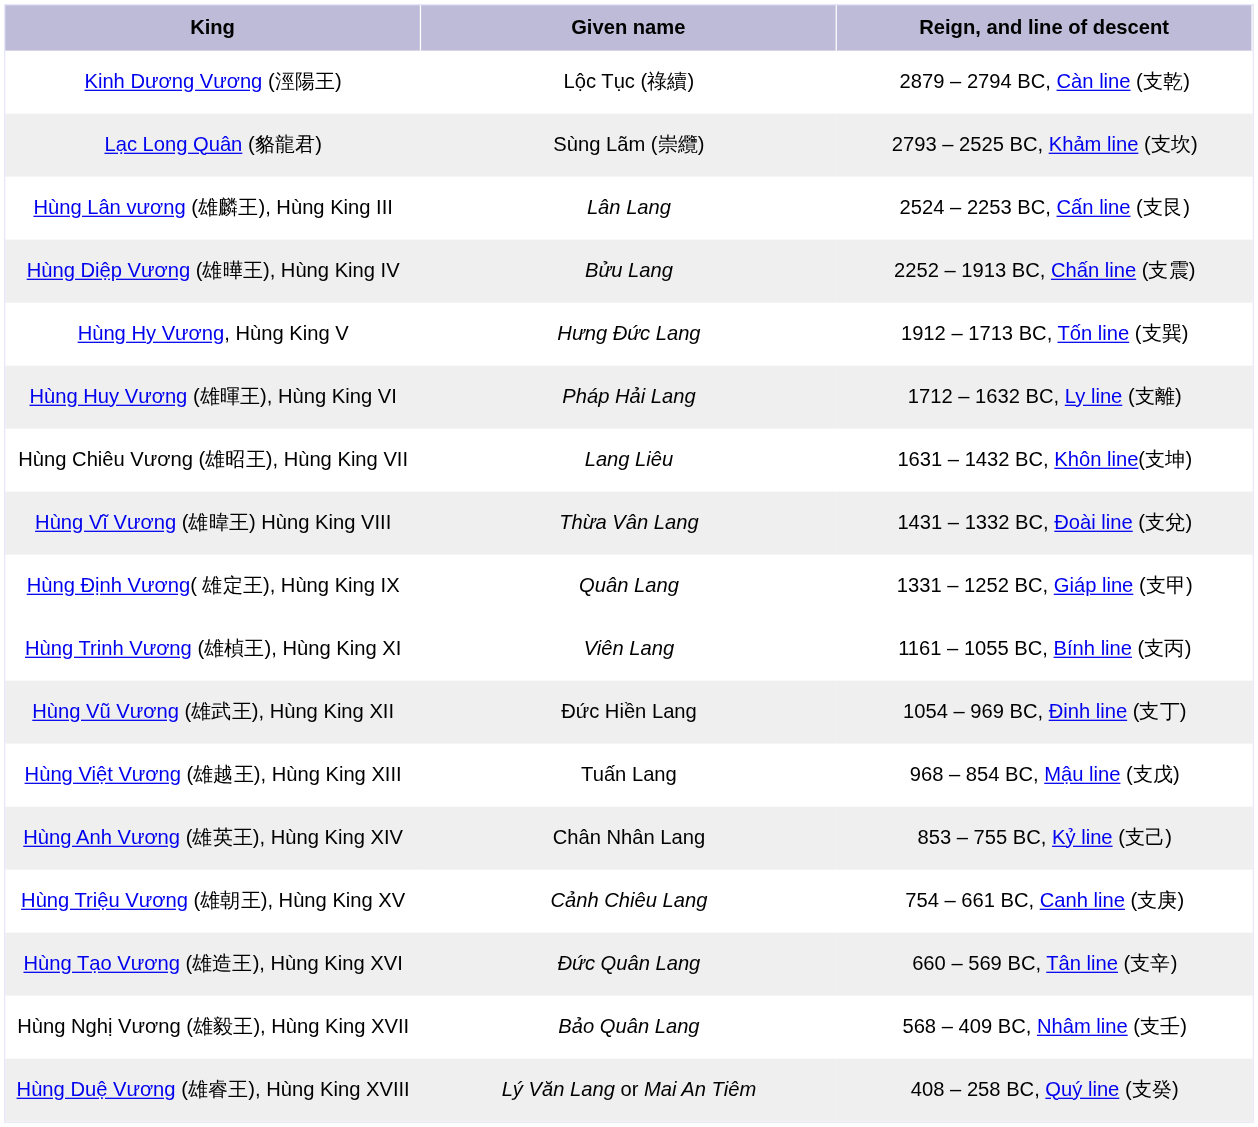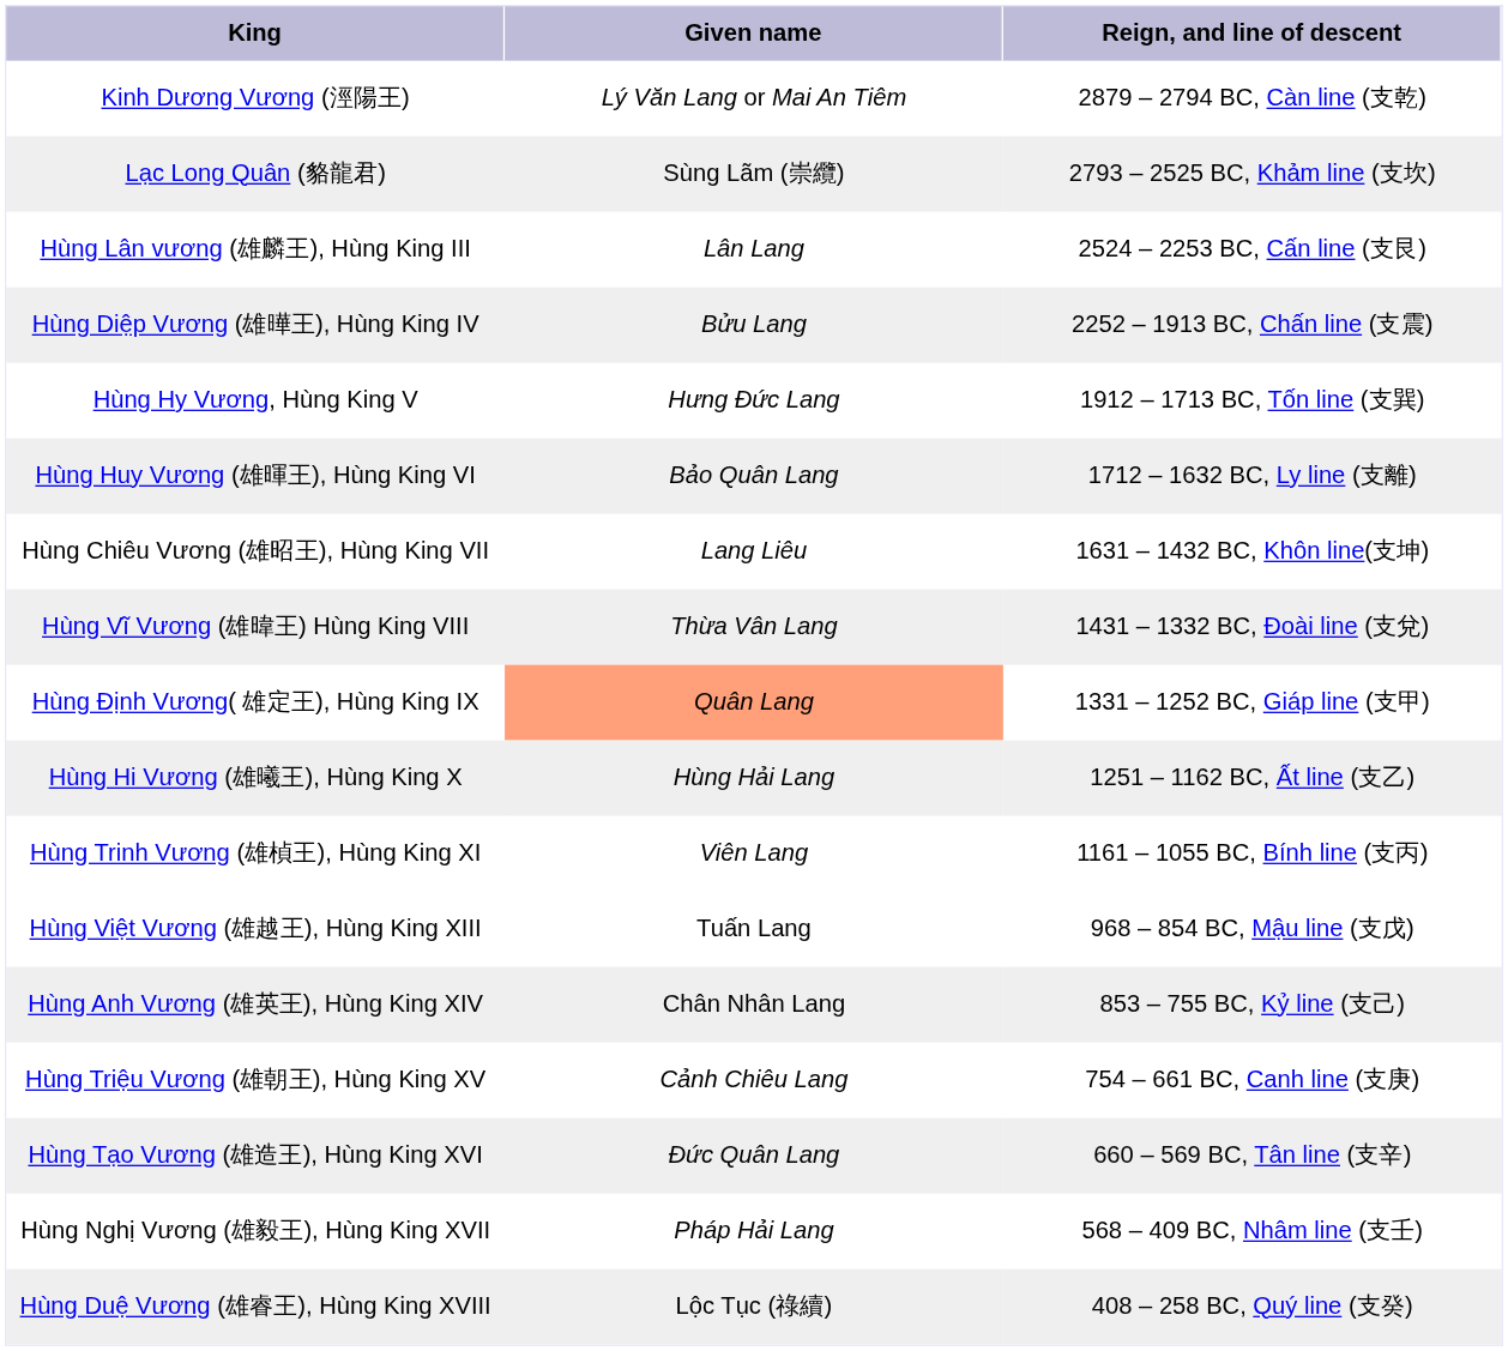Kinh Dương Vương (涇陽王) | Given name: Lộc Tục (祿續) -> Lý Văn Lang or Mai An Tiêm
Hùng Huy Vương (雄暉王), Hùng King VI | Given name: Pháp Hải Lang -> Bảo Quân Lang
Hùng Định Vương( 雄定王), Hùng King IX | Given name: no background -> lightsalmon background
+ row: Hùng Hi Vương (雄曦王), Hùng King X | Hùng Hải Lang | 1251 – 1162 BC, Ất line (支乙)
- row: Hùng Vũ Vương (雄武王), Hùng King XII | Đức Hiền Lang | 1054 – 969 BC, Đinh line (支丁)
Hùng Nghị Vương (雄毅王), Hùng King XVII | Given name: Bảo Quân Lang -> Pháp Hải Lang
Hùng Duệ Vương (雄睿王), Hùng King XVIII | Given name: Lý Văn Lang or Mai An Tiêm -> Lộc Tục (祿續)
